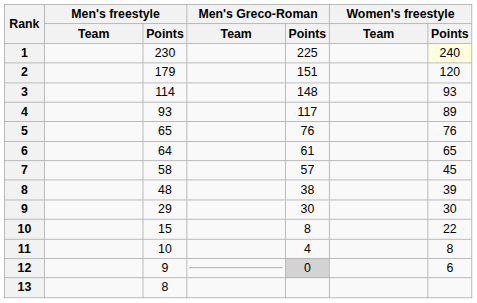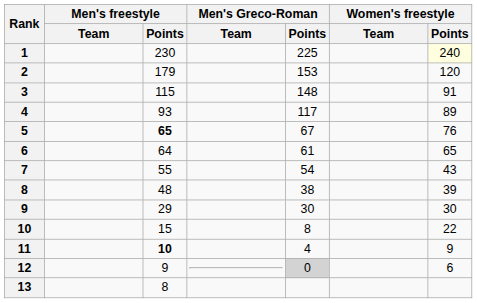2 | Men's Greco-Roman / Points: 151 -> 153
3 | Men's freestyle / Points: 114 -> 115
3 | Women's freestyle / Points: 93 -> 91
5 | Men's freestyle / Points: normal -> bold
5 | Men's Greco-Roman / Points: 76 -> 67
7 | Men's freestyle / Points: 58 -> 55
7 | Men's Greco-Roman / Points: 57 -> 54
7 | Women's freestyle / Points: 45 -> 43
11 | Men's freestyle / Points: normal -> bold
11 | Women's freestyle / Points: 8 -> 9
